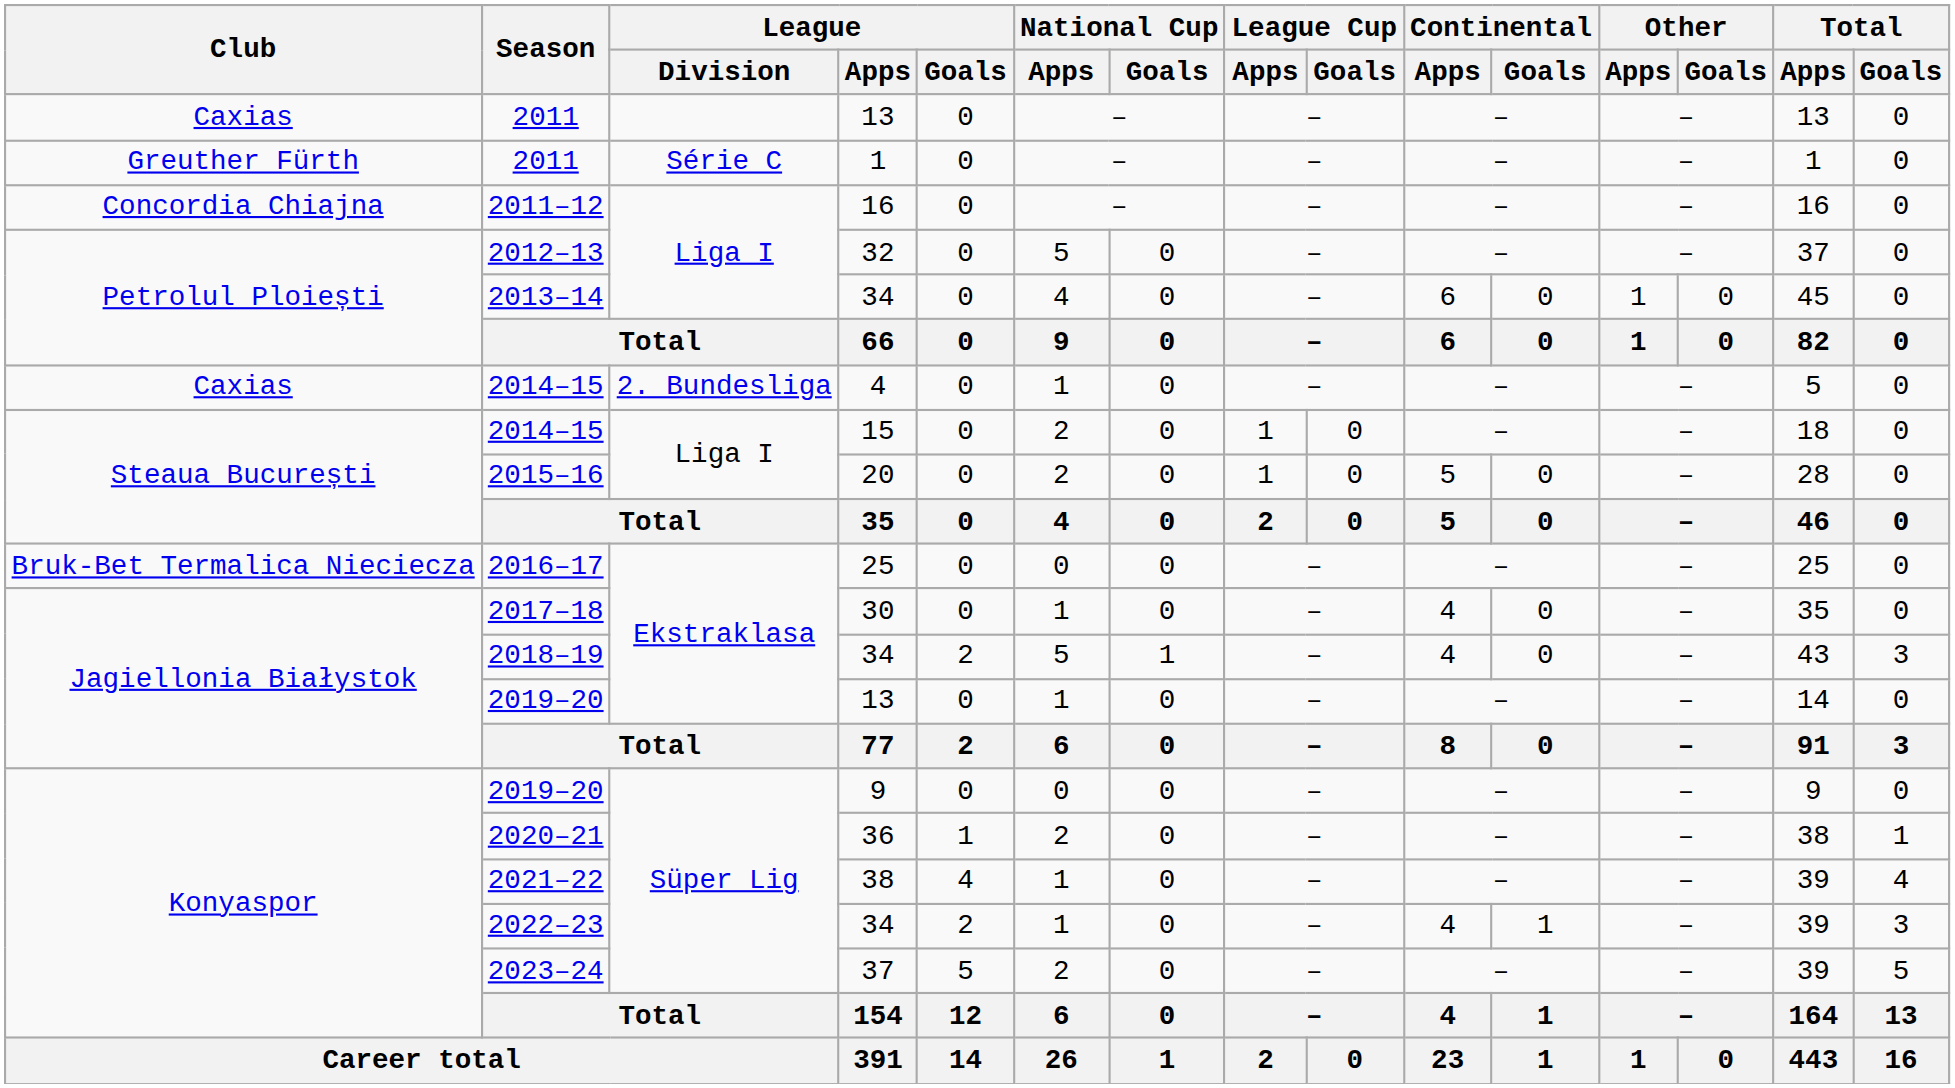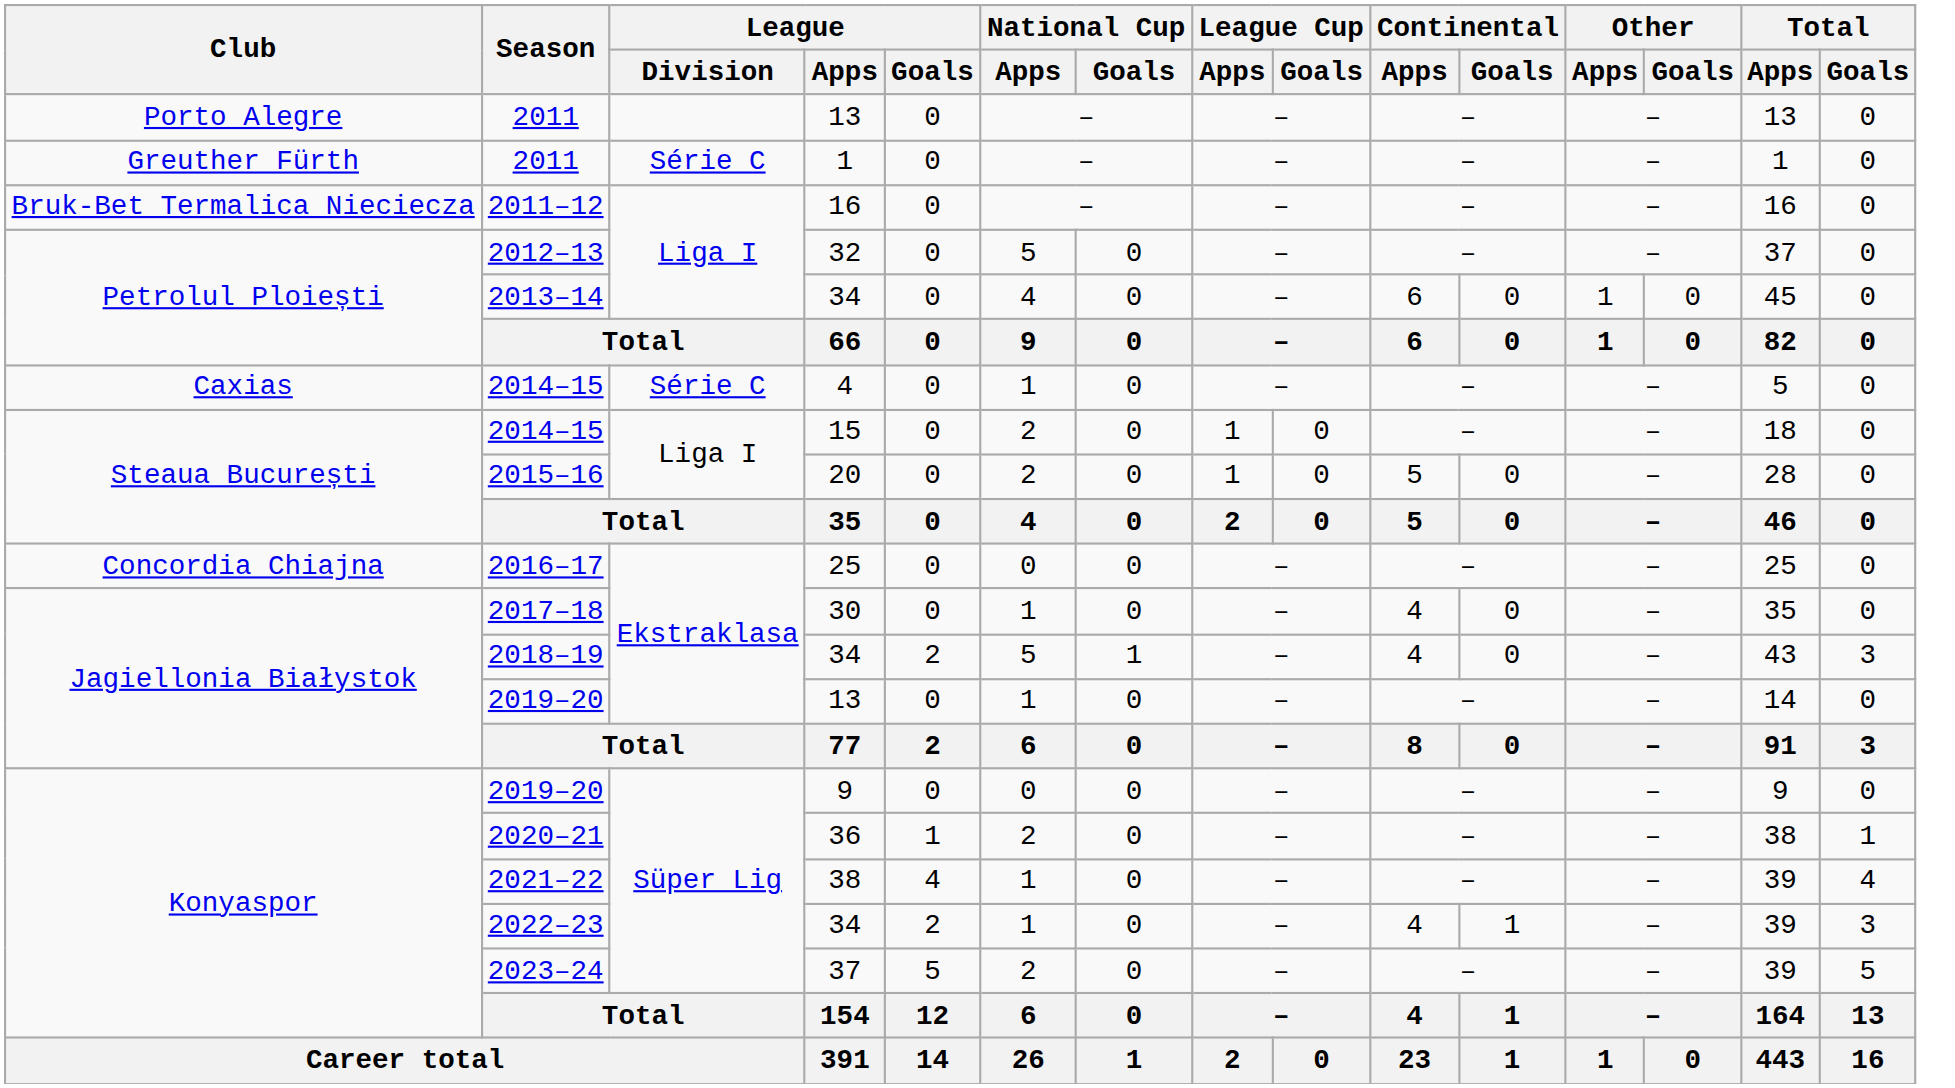2011 / 13 | Club: Caxias -> Porto Alegre
2011–12 | Club: Concordia Chiajna -> Bruk-Bet Termalica Nieciecza
2014–15 / 4 | League / Division: 2. Bundesliga -> Série C
2016–17 | Club: Bruk-Bet Termalica Nieciecza -> Concordia Chiajna
